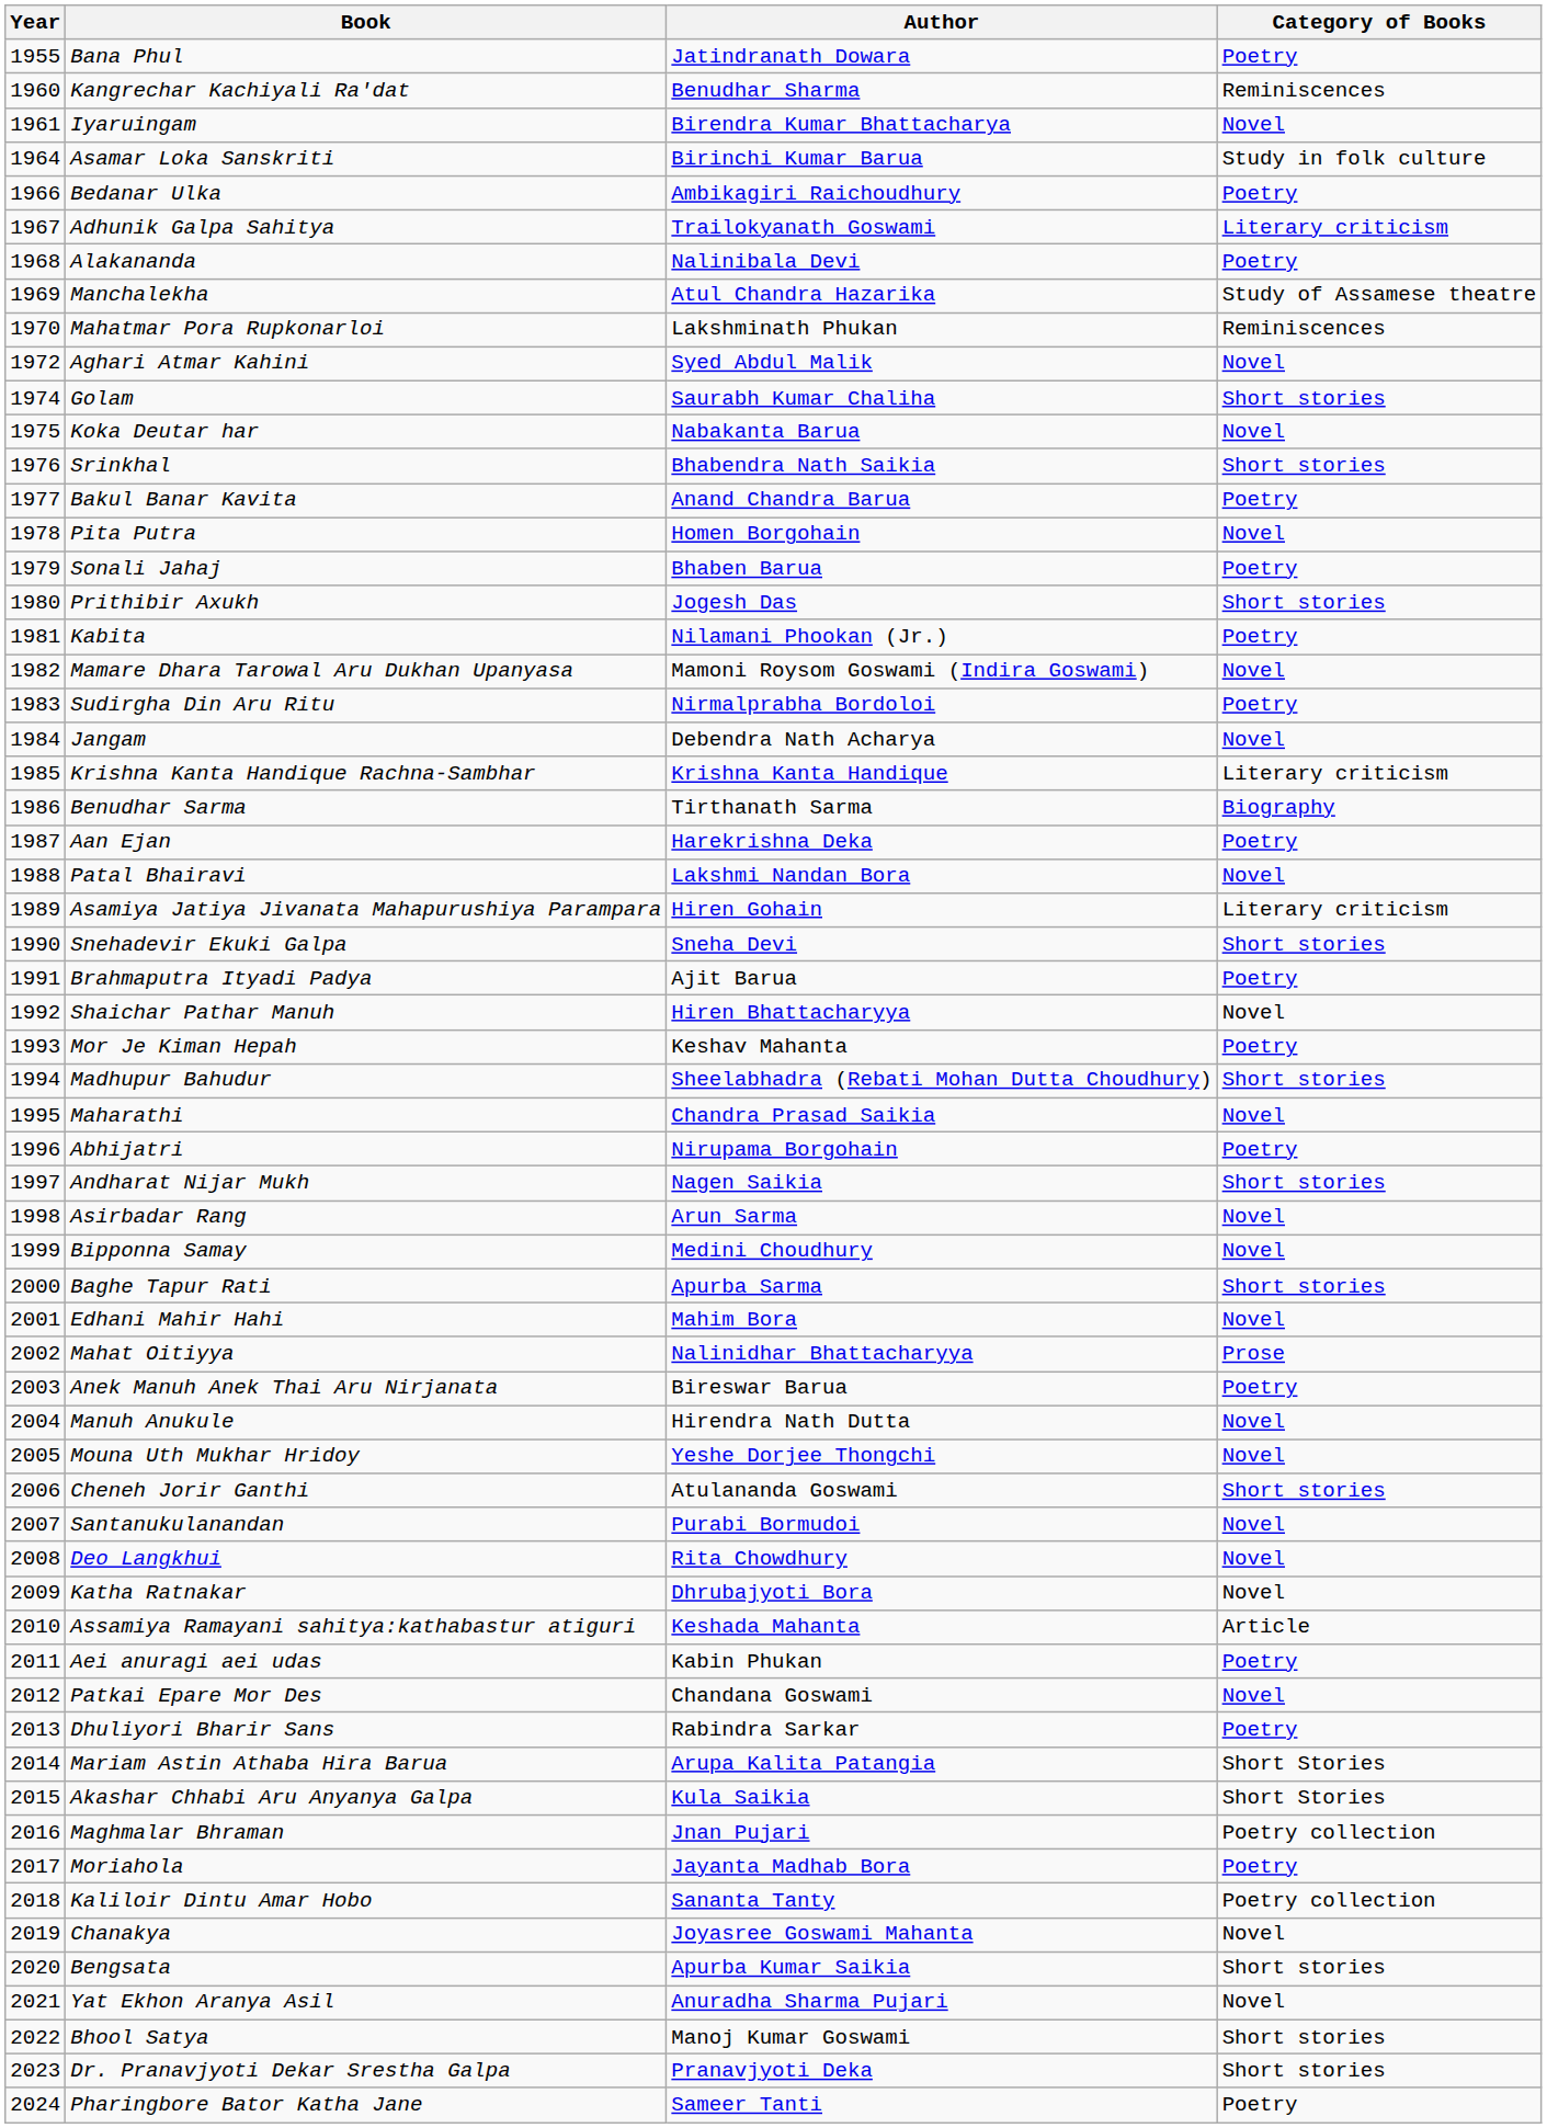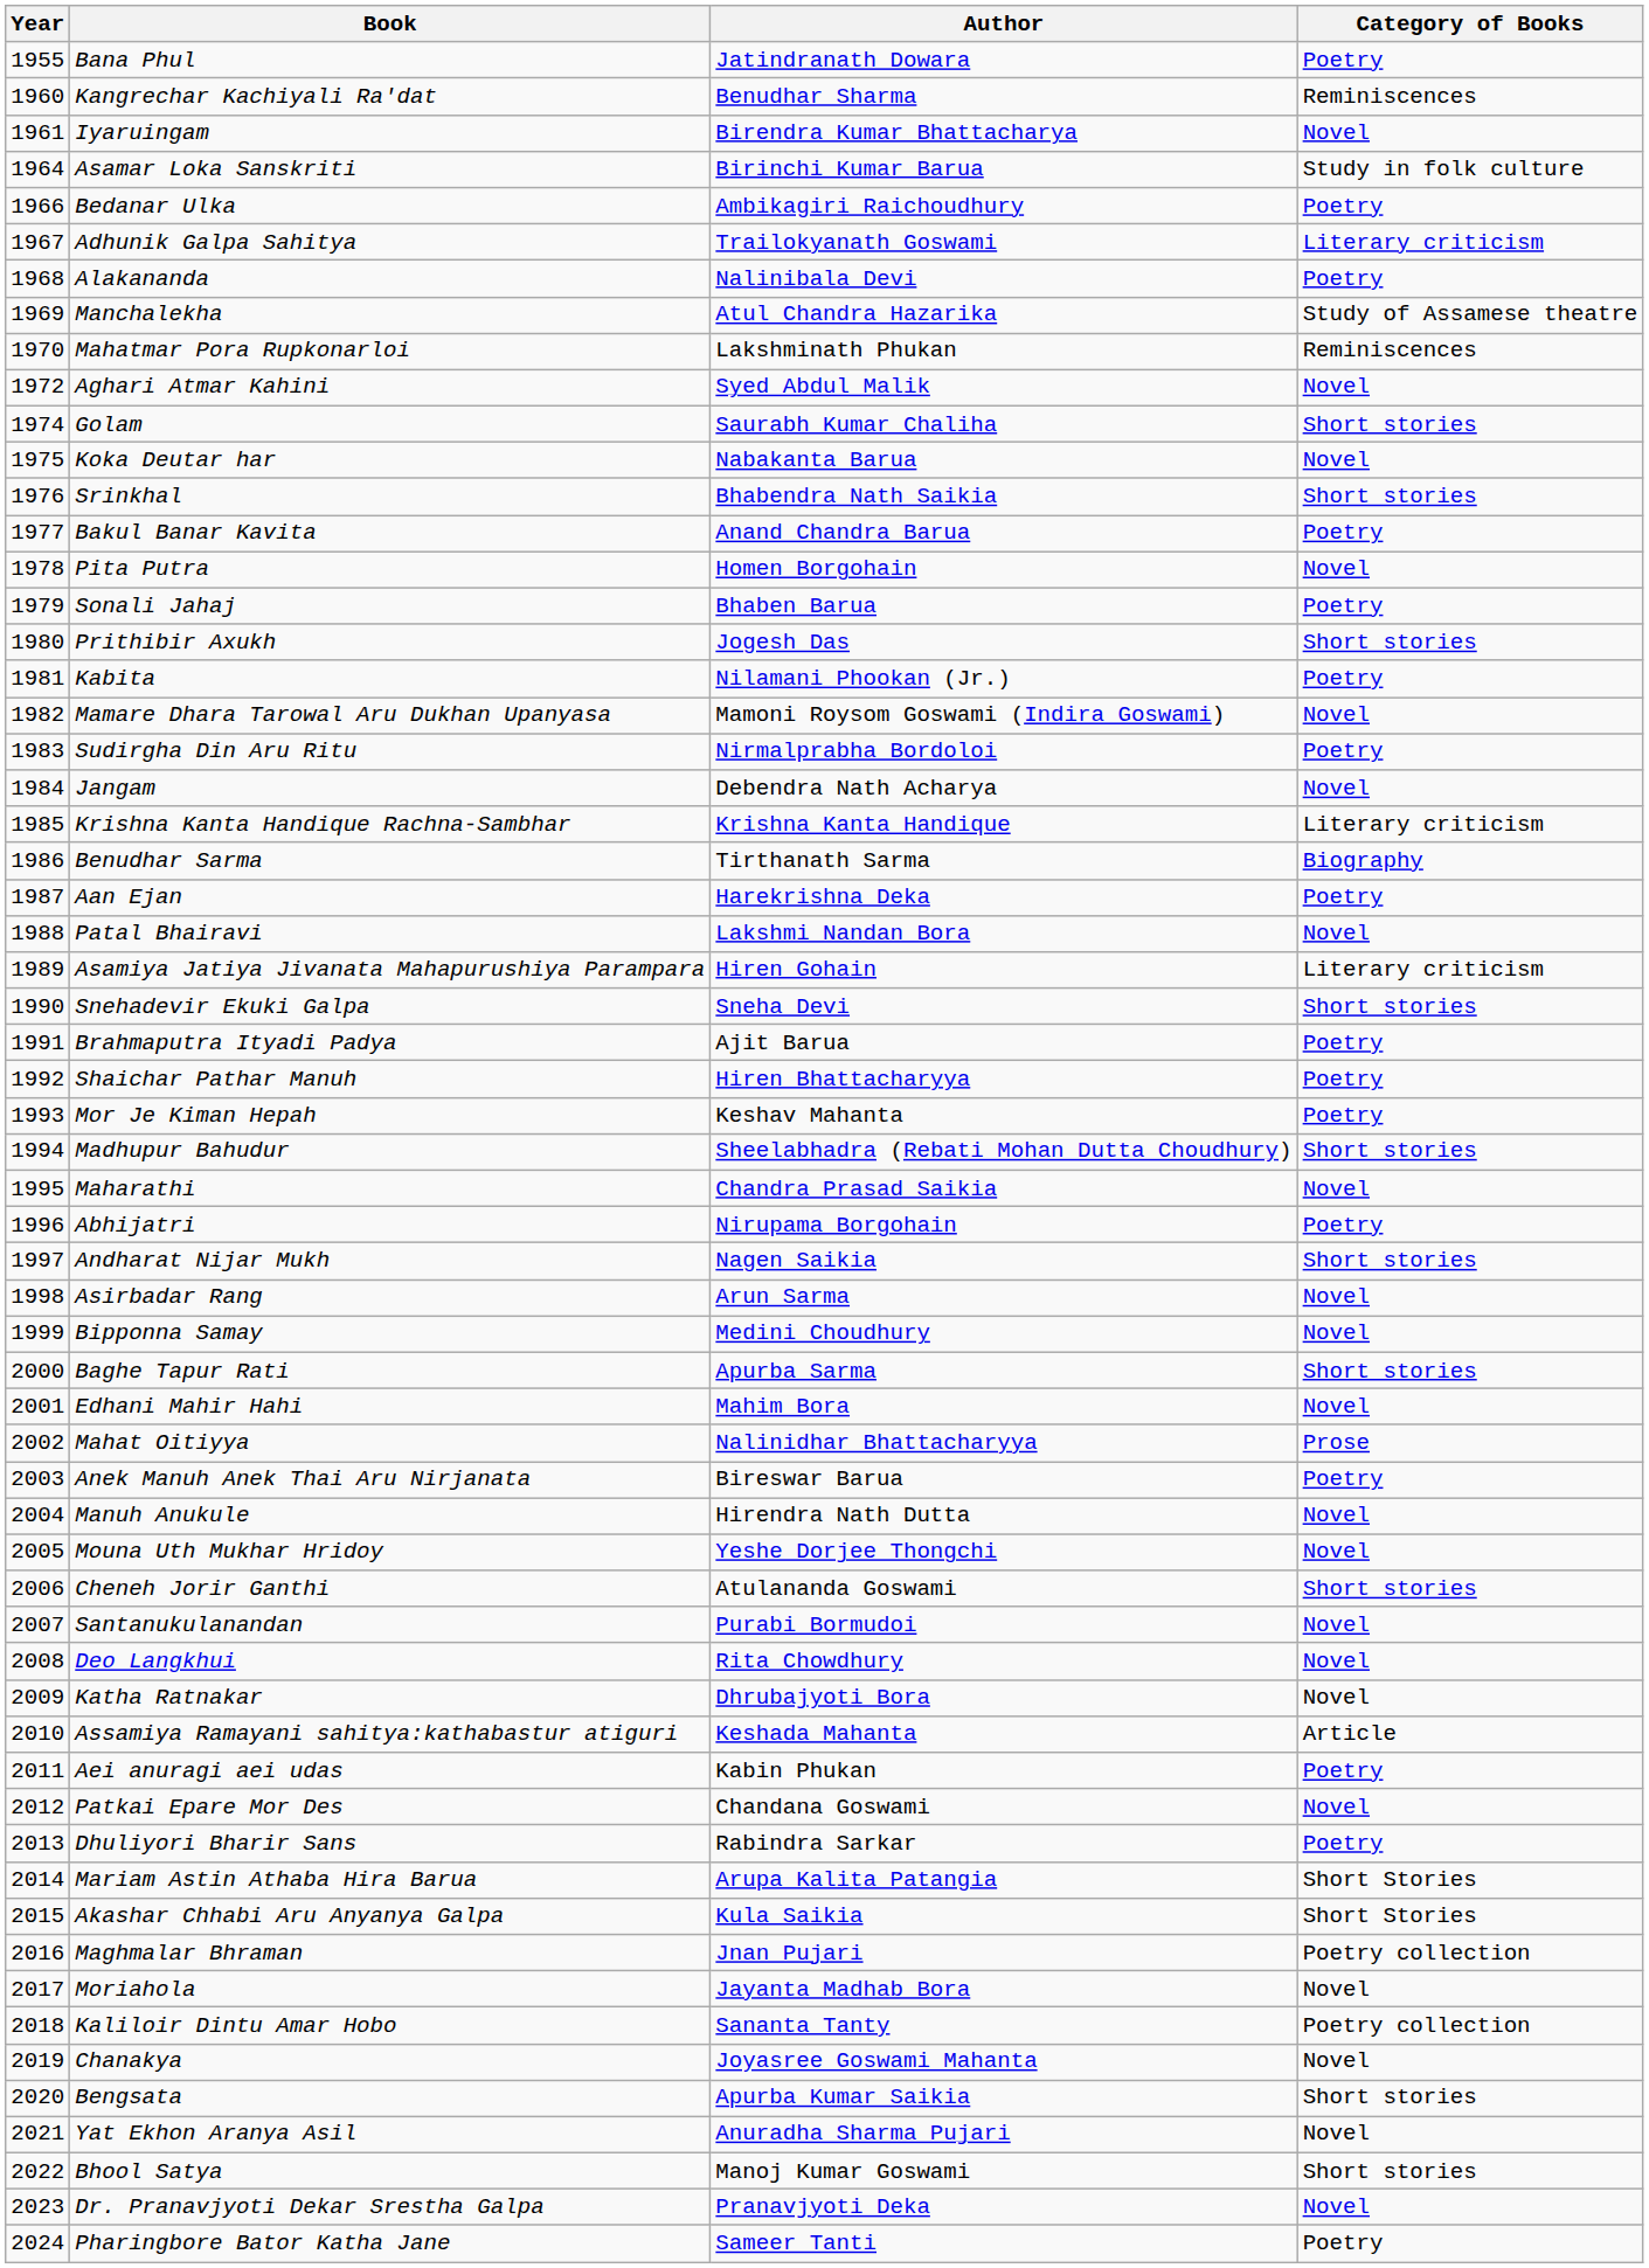Shaichar Pathar Manuh | Category of Books: Novel -> Poetry
Moriahola | Category of Books: Poetry -> Novel
Dr. Pranavjyoti Dekar Srestha Galpa | Category of Books: Short stories -> Novel
